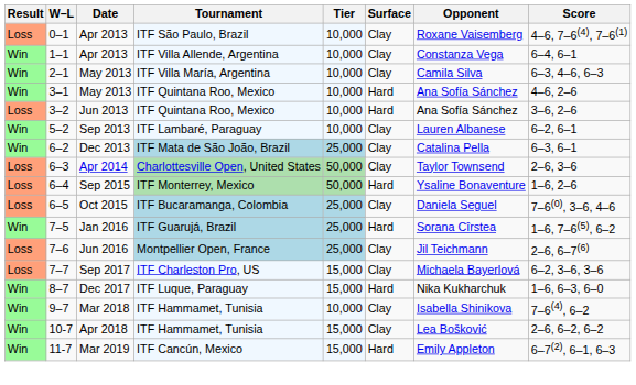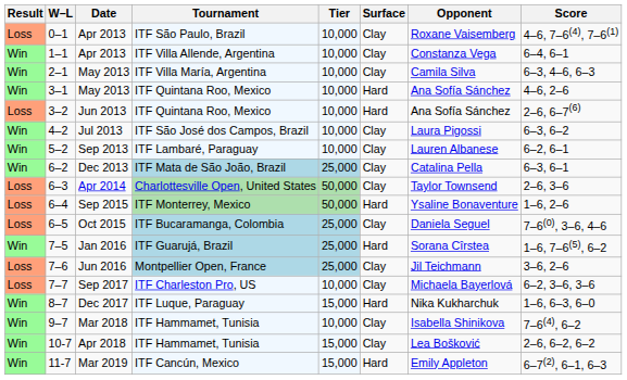3–2 | Score: 3–6, 2–6 -> 2–6, 6–7(6)
+ row: Win | 4–2 | Jul 2013 | ITF São José dos Campos, Brazil | 10,000 | Clay | Laura Pigossi | 6–3, 6–2
7–6 | Score: 2–6, 6–7(6) -> 3–6, 2–6
7–7 | Tier: 15,000 -> 10,000
